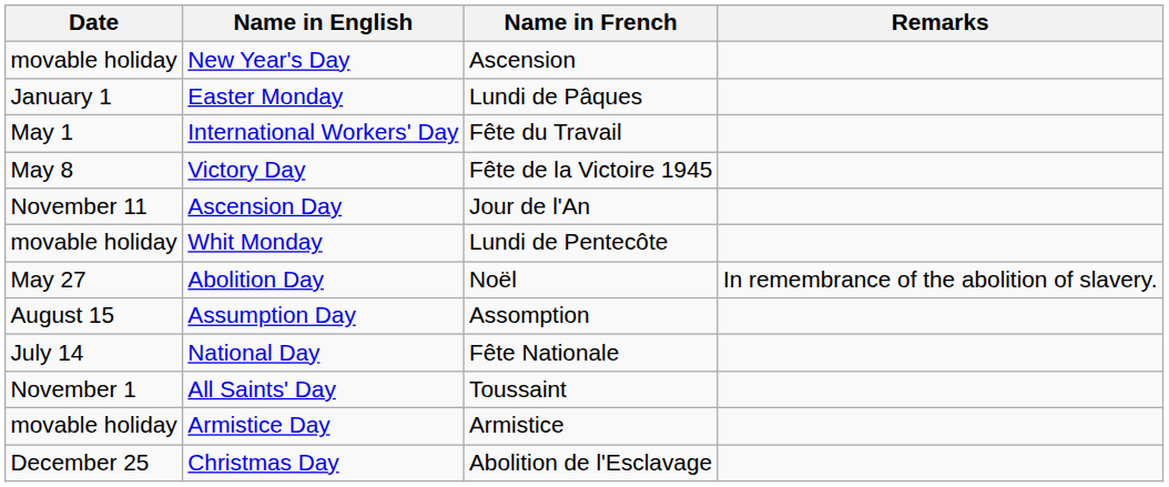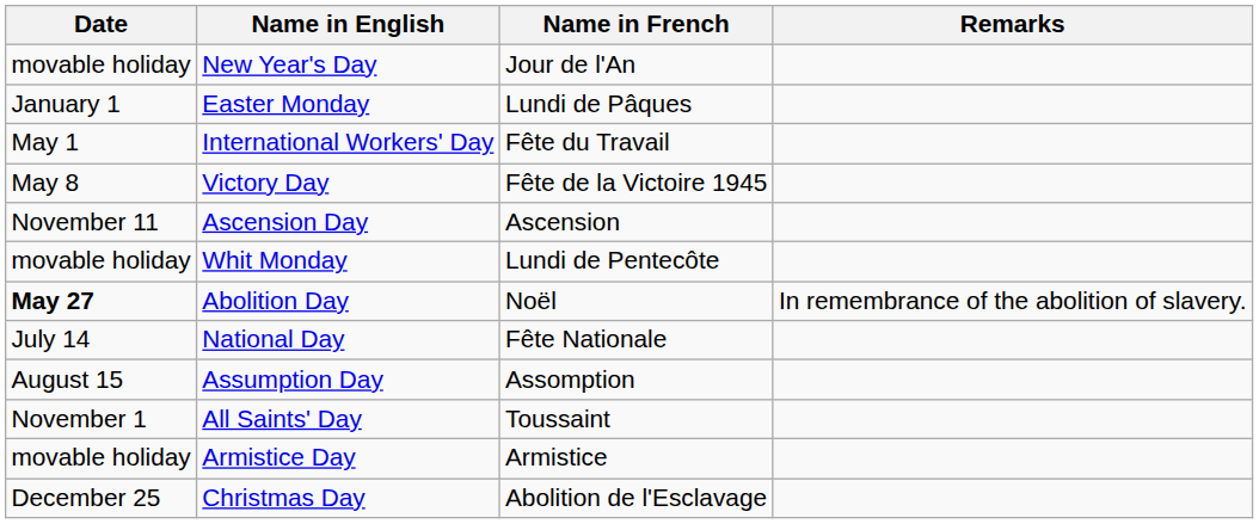New Year's Day | Name in French: Ascension -> Jour de l'An
Ascension Day | Name in French: Jour de l'An -> Ascension
Abolition Day | Date: normal -> bold
rows swapped: National Day <-> Assumption Day
